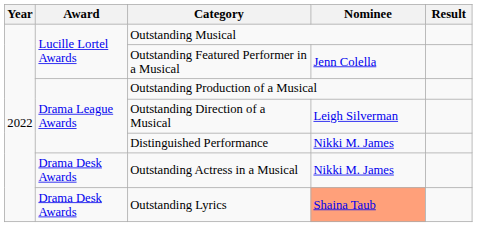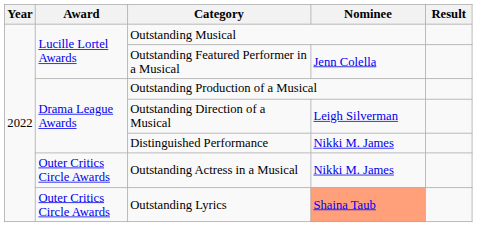Outstanding Actress in a Musical | Award: Drama Desk Awards -> Outer Critics Circle Awards
Outstanding Lyrics | Award: Drama Desk Awards -> Outer Critics Circle Awards
